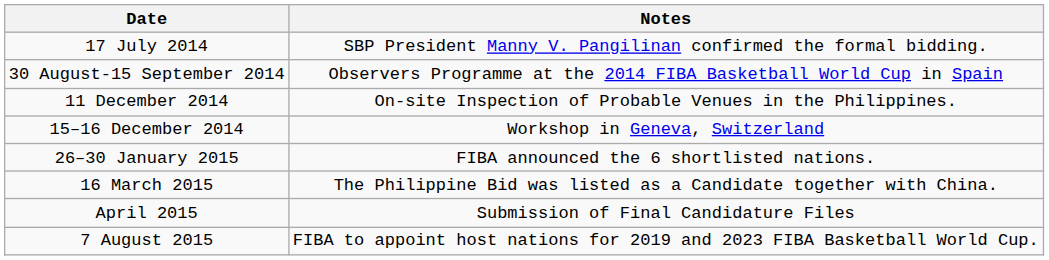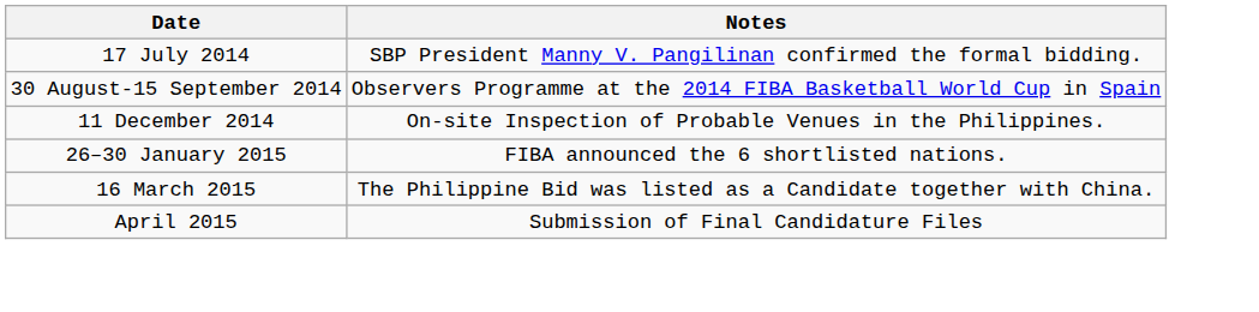- row: 15–16 December 2014 | Workshop in Geneva, Switzerland
- row: 7 August 2015 | FIBA to appoint host nations for 2019 and 2023 FIBA Basketball World Cup.
